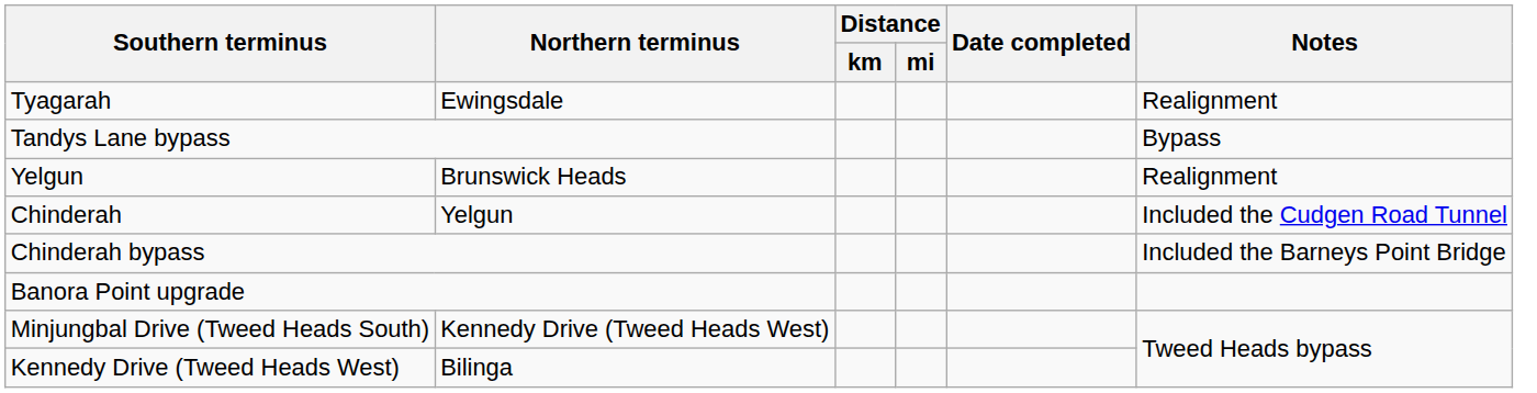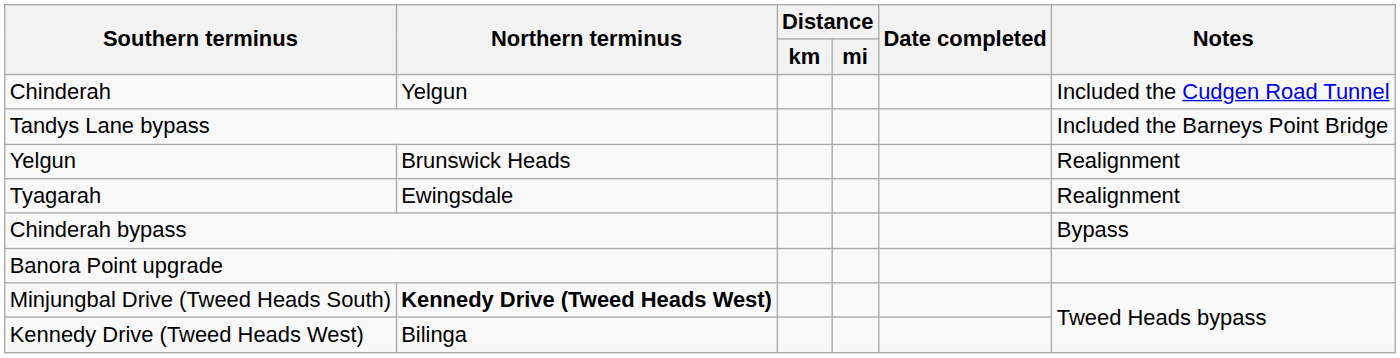rows swapped: Tyagarah <-> Chinderah
Tandys Lane bypass | Notes: Bypass -> Included the Barneys Point Bridge
Chinderah bypass | Notes: Included the Barneys Point Bridge -> Bypass
Minjungbal Drive (Tweed Heads South) | Northern terminus: normal -> bold
